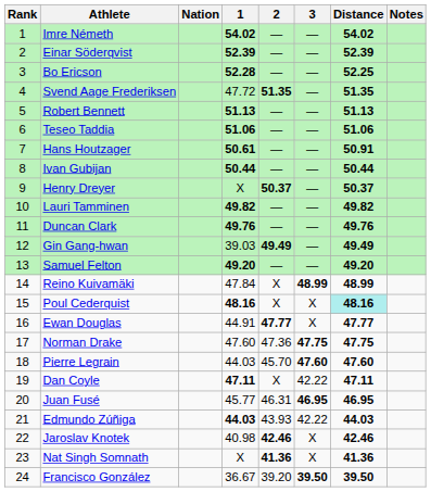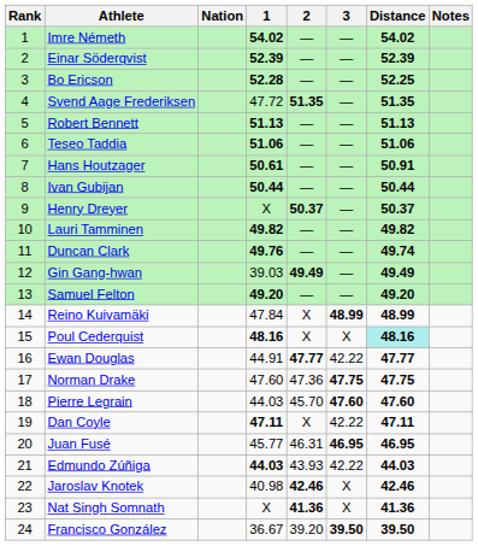Duncan Clark | Distance: 49.76 -> 49.74
Ewan Douglas | 3: X -> 42.22
